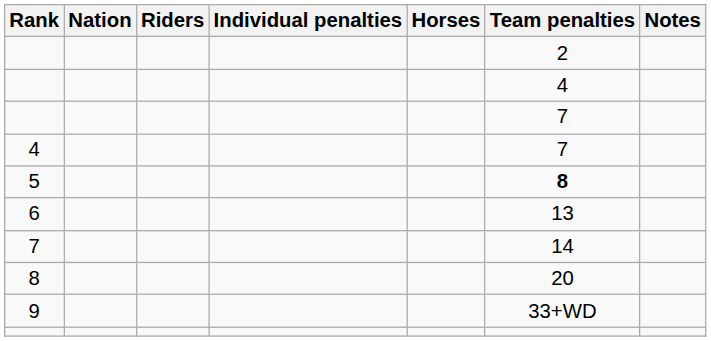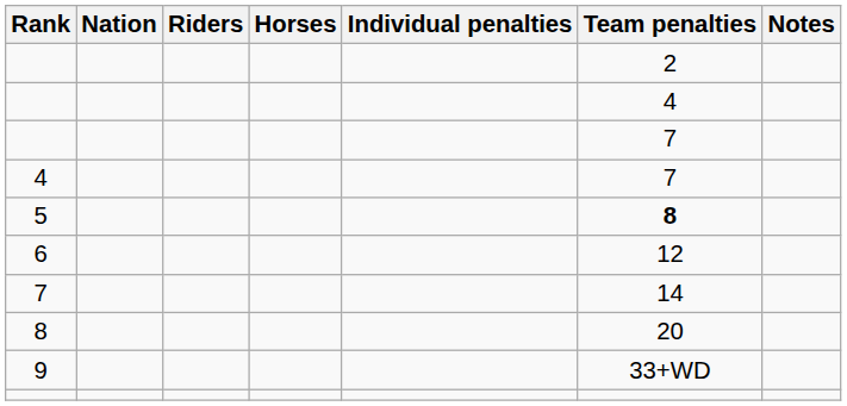columns swapped: Horses <-> Individual penalties
6 | Team penalties: 13 -> 12
